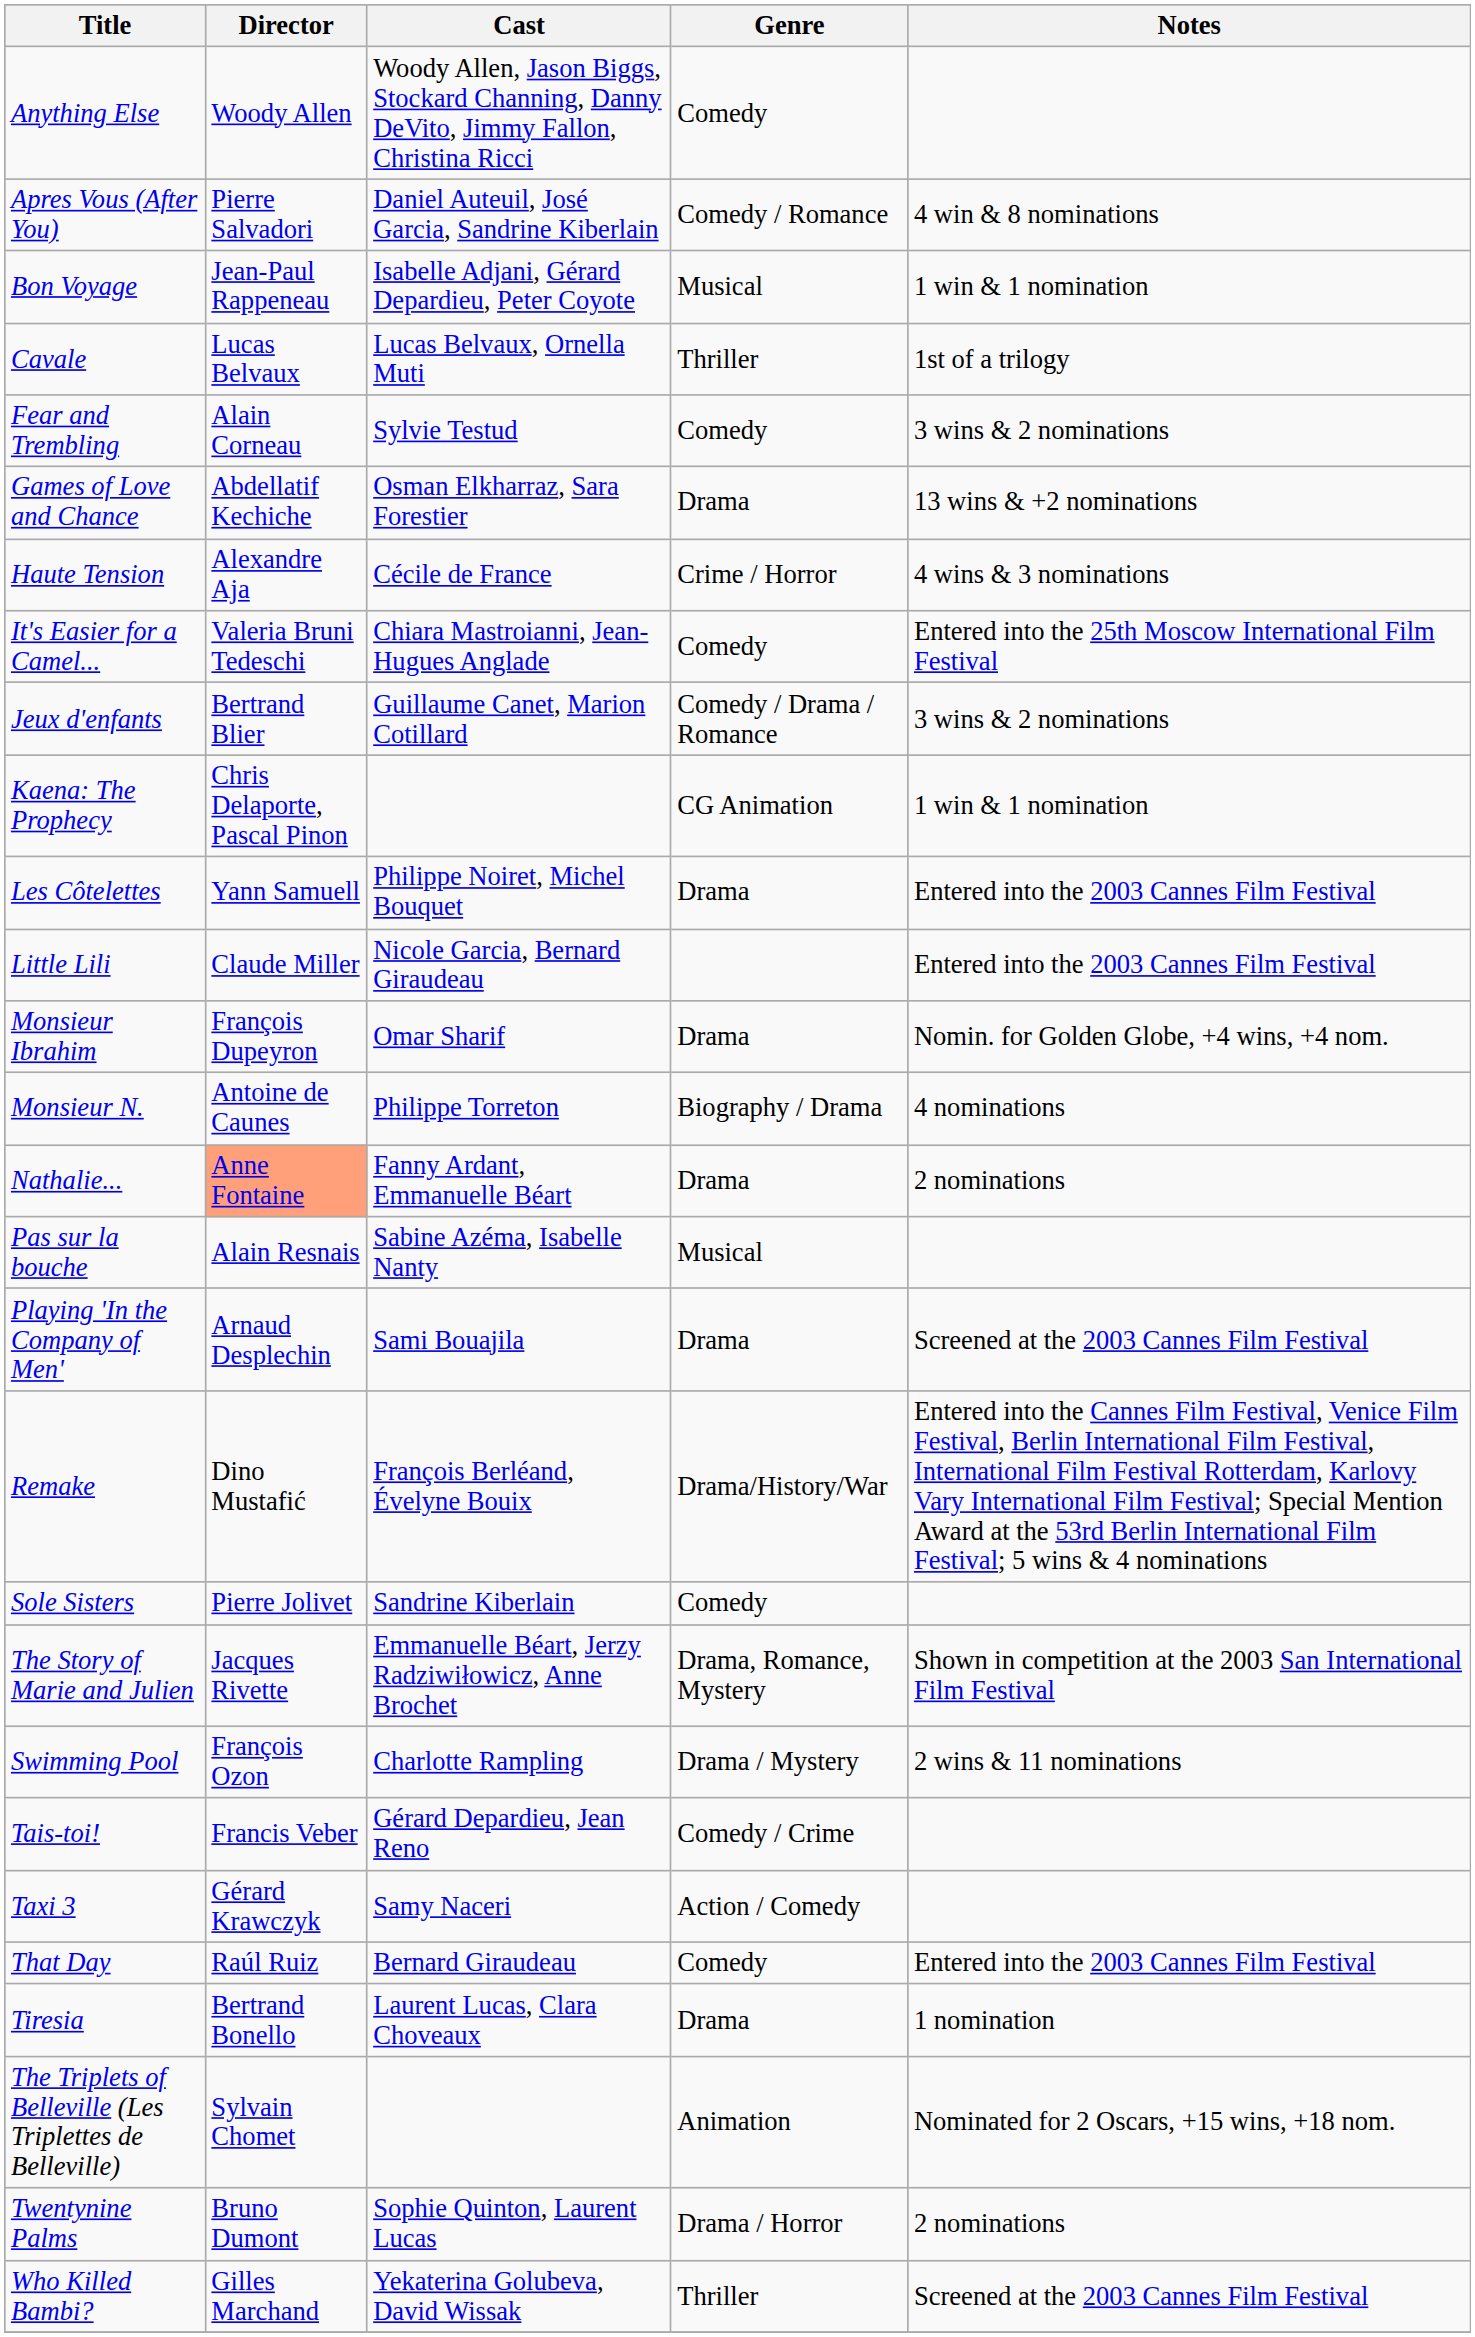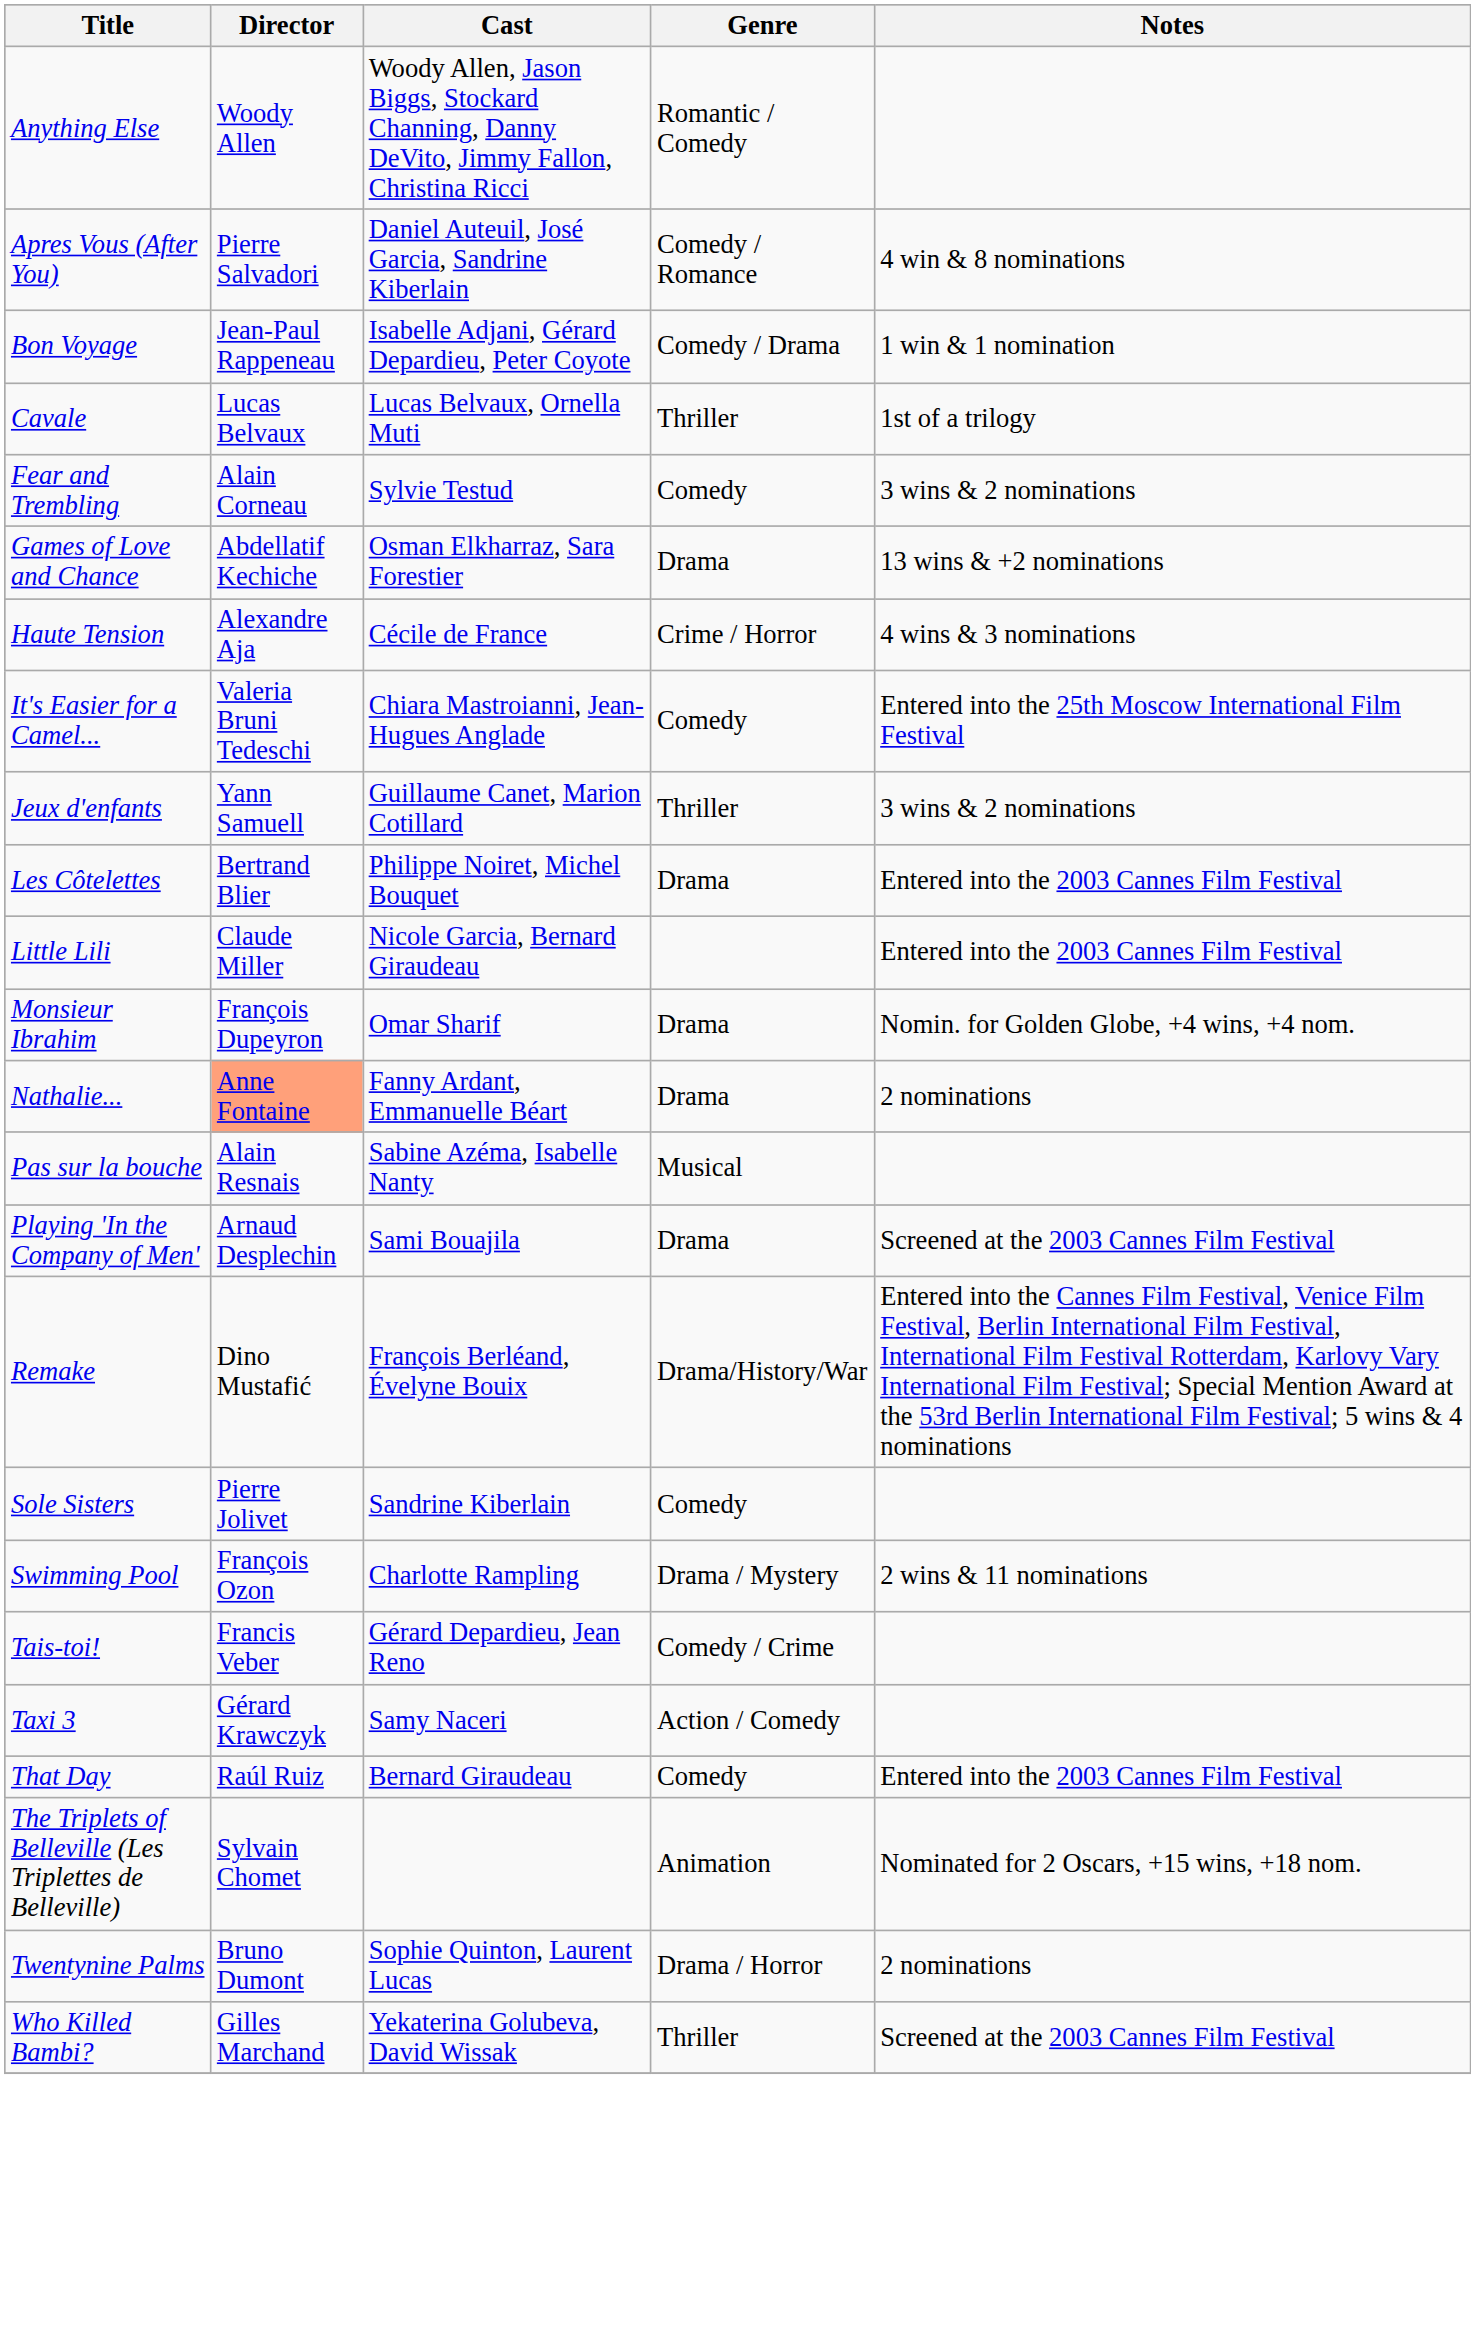Anything Else | Genre: Comedy -> Romantic / Comedy
Bon Voyage | Genre: Musical -> Comedy / Drama
Jeux d'enfants | Director: Bertrand Blier -> Yann Samuell
Jeux d'enfants | Genre: Comedy / Drama / Romance -> Thriller
- row: Kaena: The Prophecy | Chris Delaporte, Pascal Pinon | CG Animation | 1 win & 1 nomination
Les Côtelettes | Director: Yann Samuell -> Bertrand Blier
- row: Monsieur N. | Antoine de Caunes | Philippe Torreton | Biography / Drama | 4 nominations
- row: The Story of Marie and Julien | Jacques Rivette | Emmanuelle Béart, Jerzy Radziwiłowicz, Anne Brochet | Drama, Romance, Mystery | Shown in competition at the 2003 San International Film Festival
- row: Tiresia | Bertrand Bonello | Laurent Lucas, Clara Choveaux | Drama | 1 nomination
